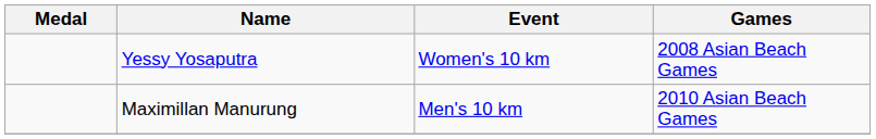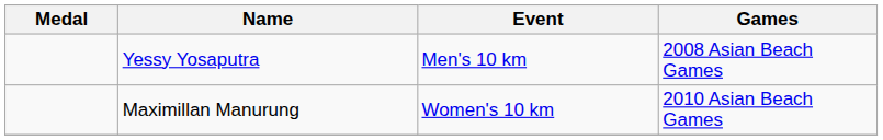Yessy Yosaputra | Event: Women's 10 km -> Men's 10 km
Maximillan Manurung | Event: Men's 10 km -> Women's 10 km
